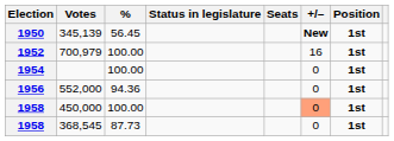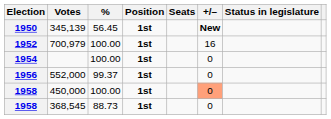columns swapped: Position <-> Status in legislature
552,000 | %: 94.36 -> 99.37
368,545 | %: 87.73 -> 88.73
